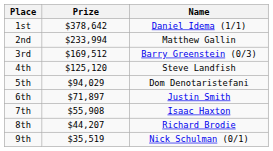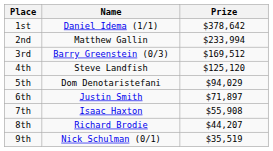columns swapped: Name <-> Prize
